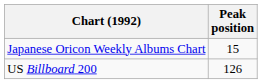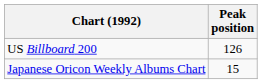rows swapped: Japanese Oricon Weekly Albums Chart <-> US Billboard 200
